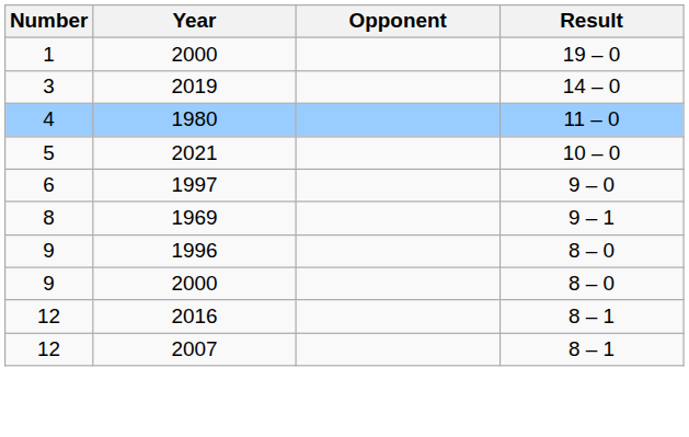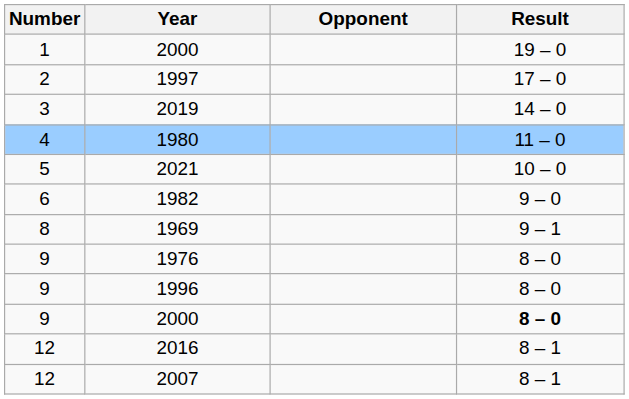+ row: 2 | 1997 | 17 – 0
+ row: 6 | 1982 | 9 – 0
- row: 6 | 1997 | 9 – 0
+ row: 9 | 1976 | 8 – 0
9 / 2000 | Result: normal -> bold
